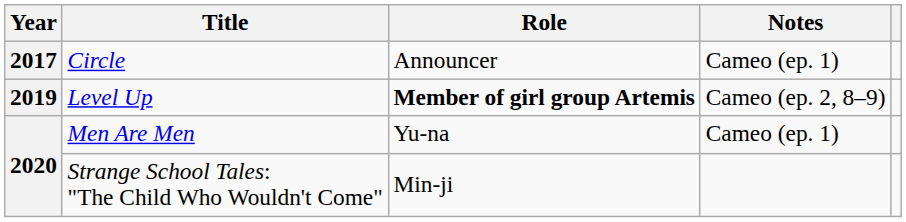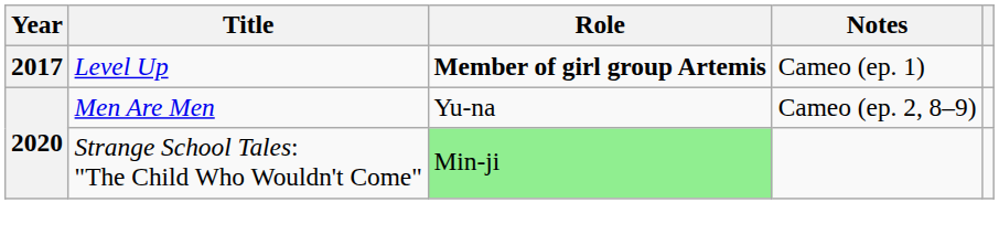- row: 2017 | Circle | Announcer | Cameo (ep. 1)
Level Up | Year: 2019 -> 2017
Level Up | Notes: Cameo (ep. 2, 8–9) -> Cameo (ep. 1)
Men Are Men | Notes: Cameo (ep. 1) -> Cameo (ep. 2, 8–9)
Strange School Tales: "The Child Who Wouldn't Come" | Role: no background -> lightgreen background
